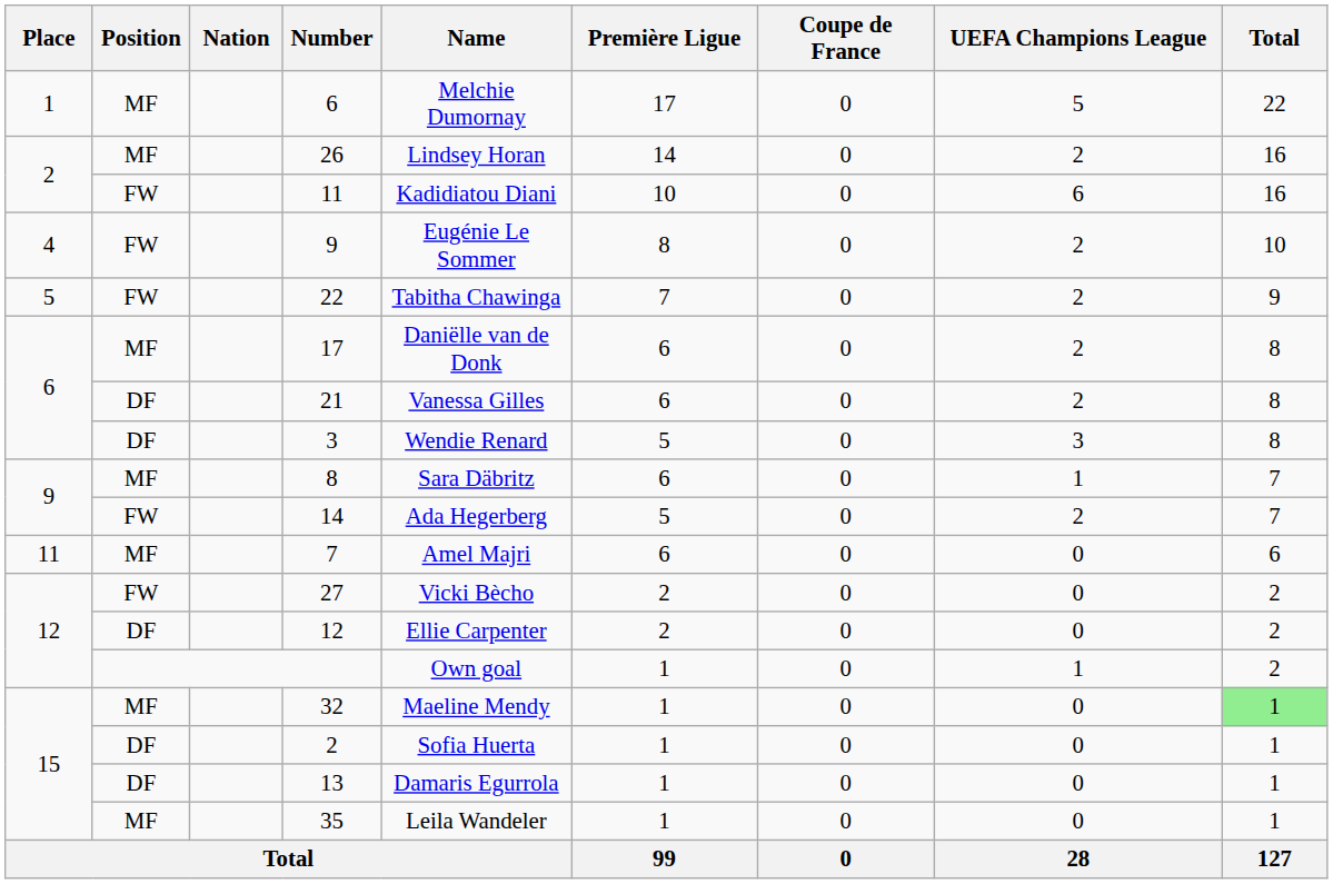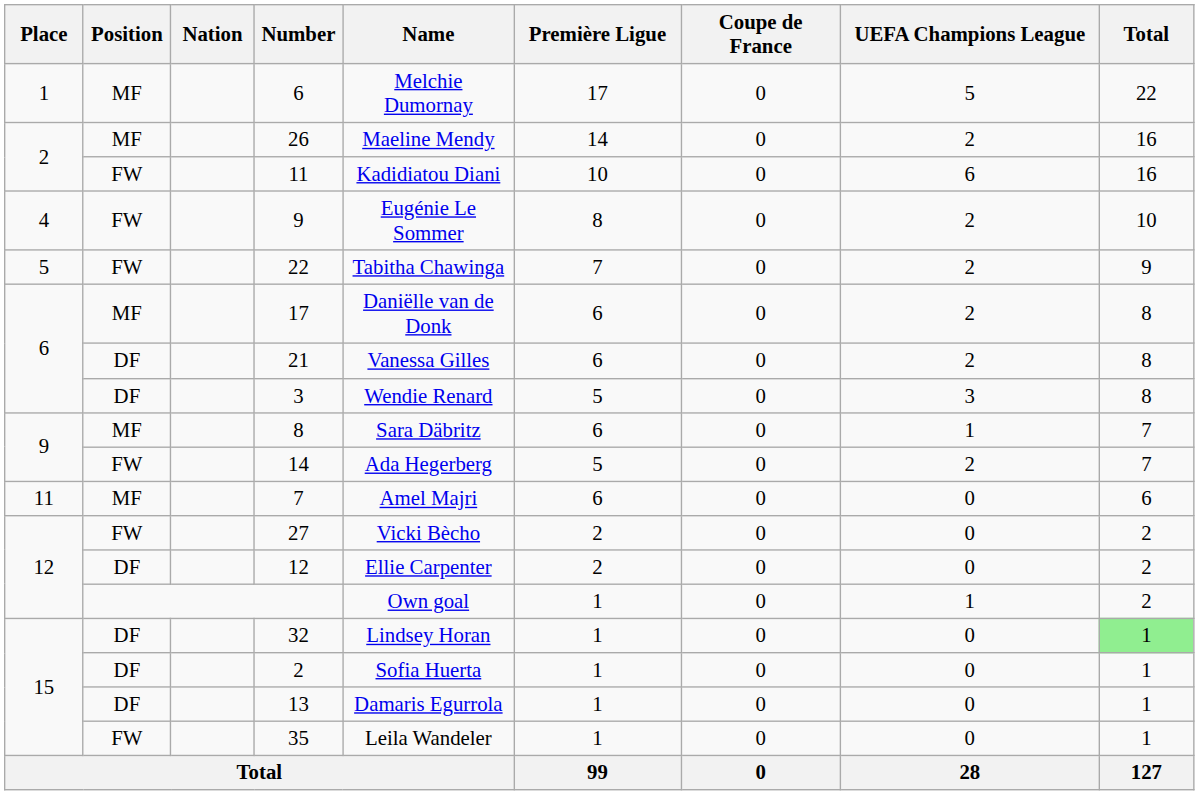26 | Name: Lindsey Horan -> Maeline Mendy
32 | Position: MF -> DF
32 | Name: Maeline Mendy -> Lindsey Horan
35 | Position: MF -> FW
